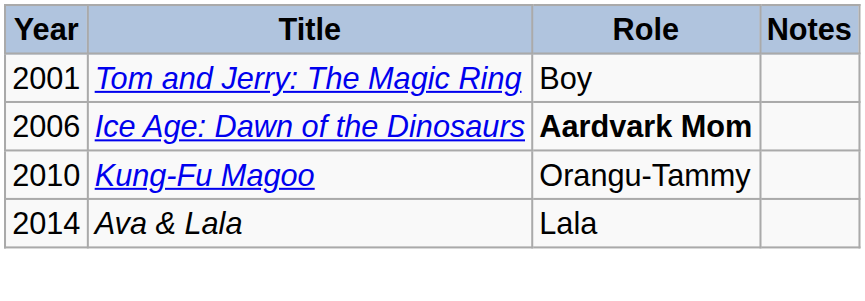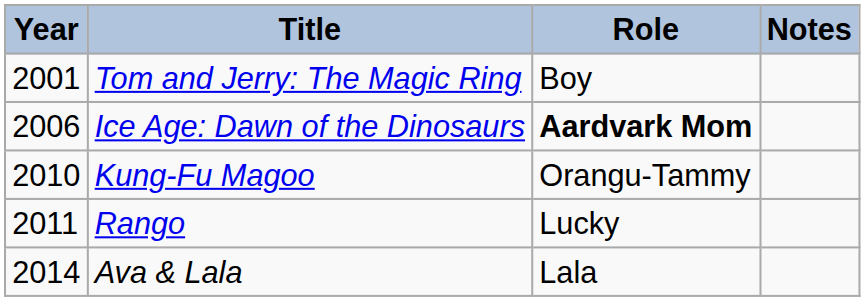+ row: 2011 | Rango | Lucky
